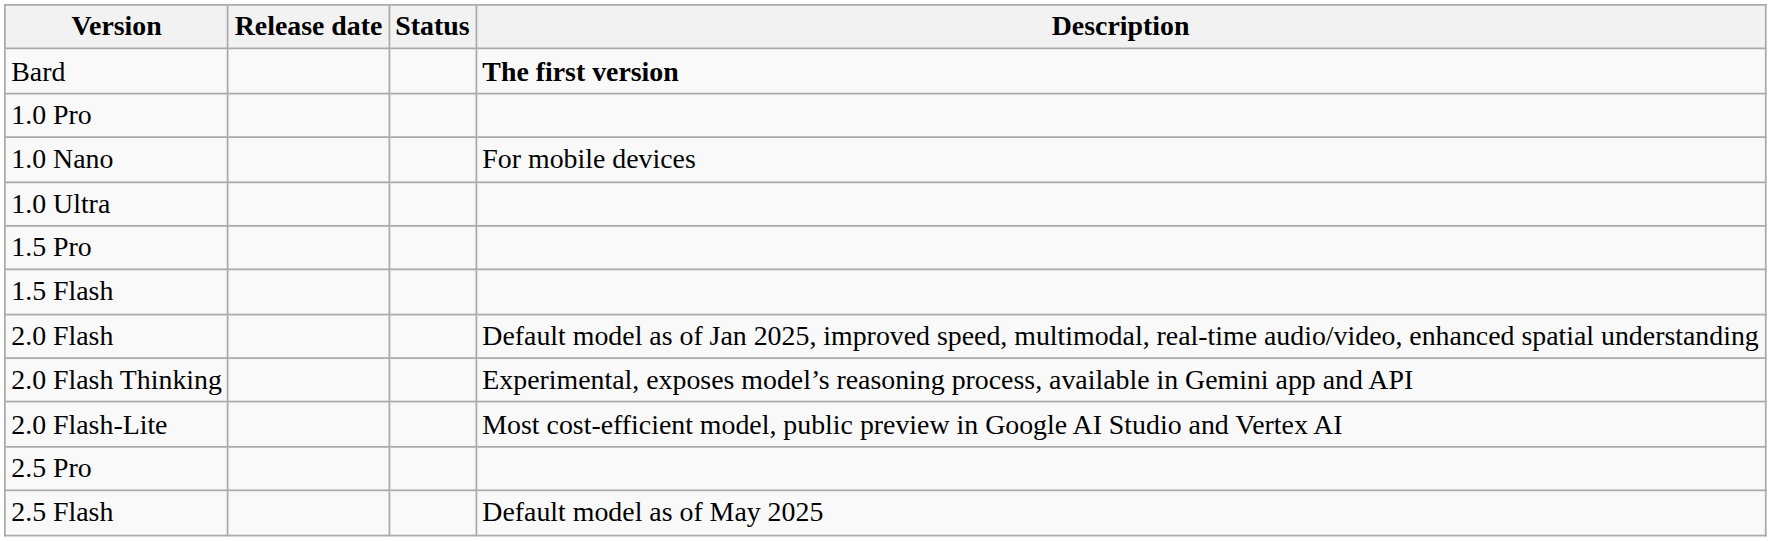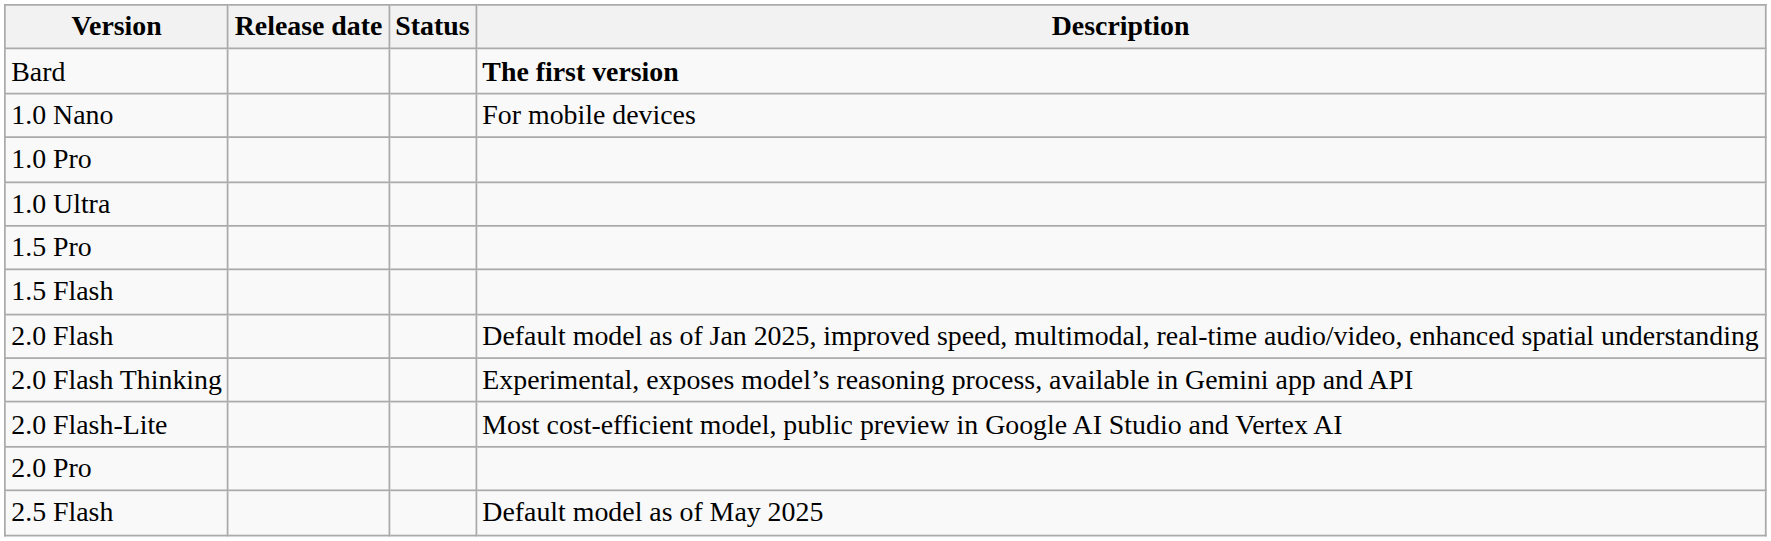rows swapped: 1.0 Nano <-> 1.0 Pro
+ row: 2.0 Pro
- row: 2.5 Pro
